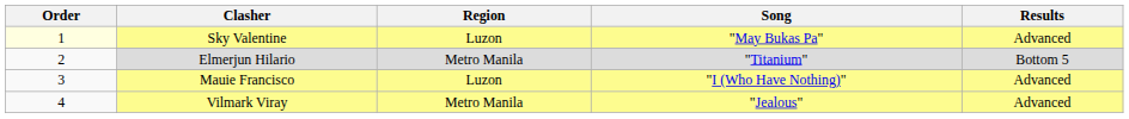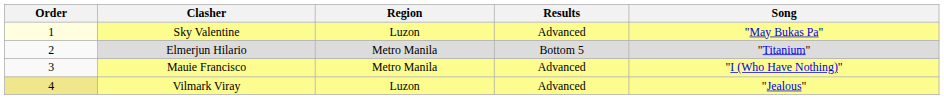columns swapped: Song <-> Results
Mauie Francisco | Region: Luzon -> Metro Manila
Vilmark Viray | Order: no background -> khaki background
Vilmark Viray | Region: Metro Manila -> Luzon
